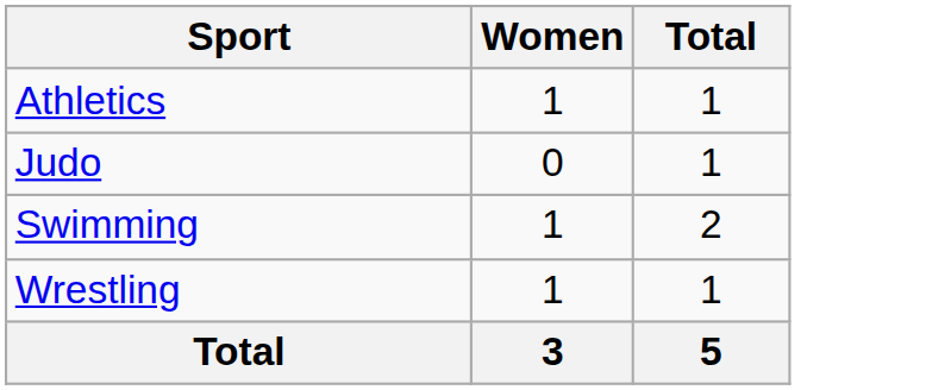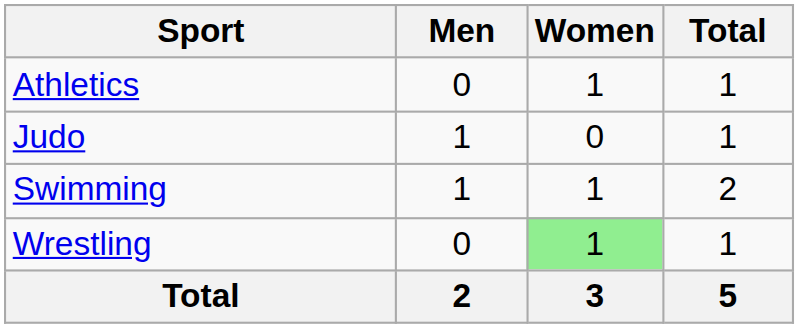+ column: Men | 0 | 1 | 1 | 0 | 2
Wrestling | Women: no background -> lightgreen background
